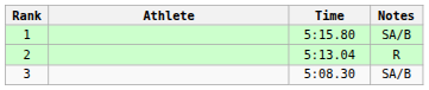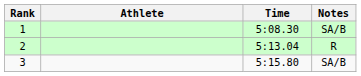1 | Time: 5:15.80 -> 5:08.30
3 | Time: 5:08.30 -> 5:15.80
